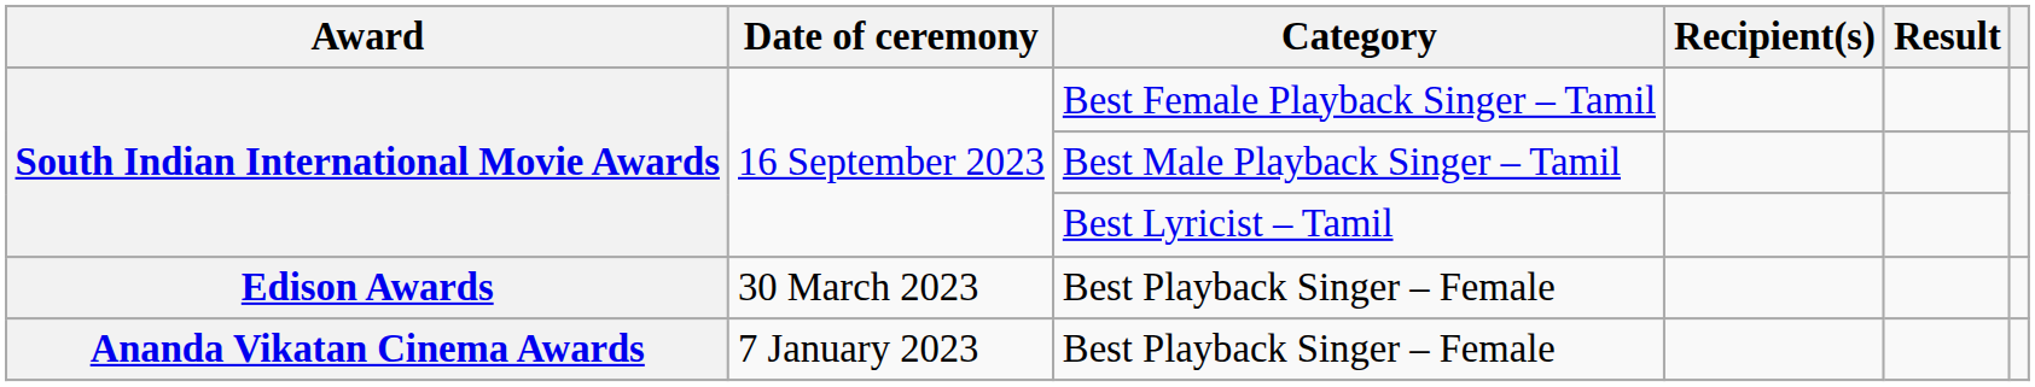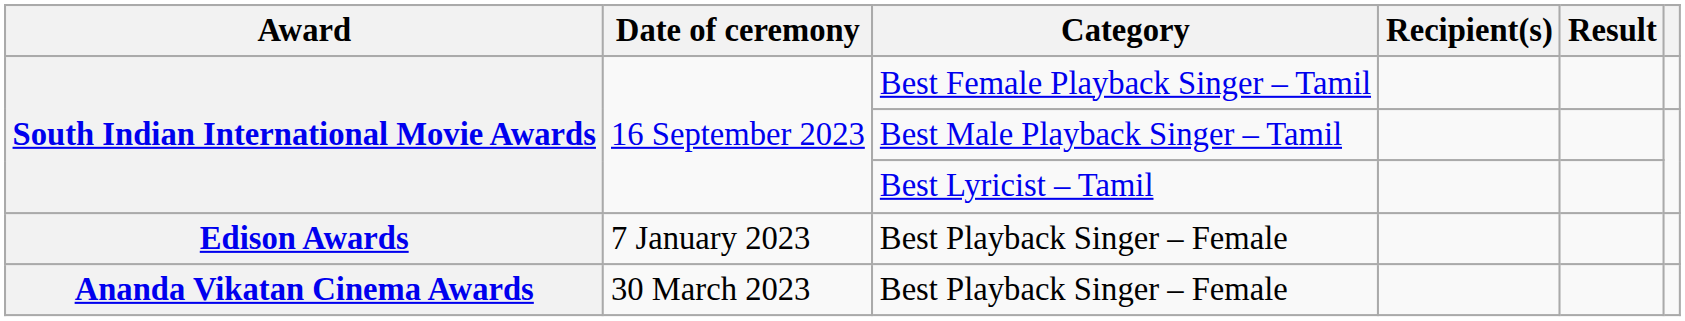Edison Awards / Best Playback Singer – Female | Date of ceremony: 30 March 2023 -> 7 January 2023
Ananda Vikatan Cinema Awards / Best Playback Singer – Female | Date of ceremony: 7 January 2023 -> 30 March 2023
